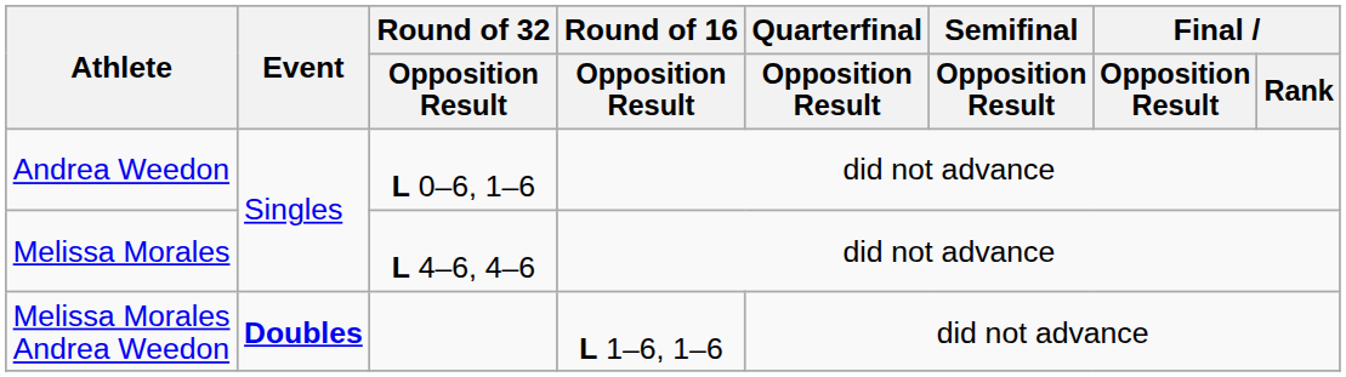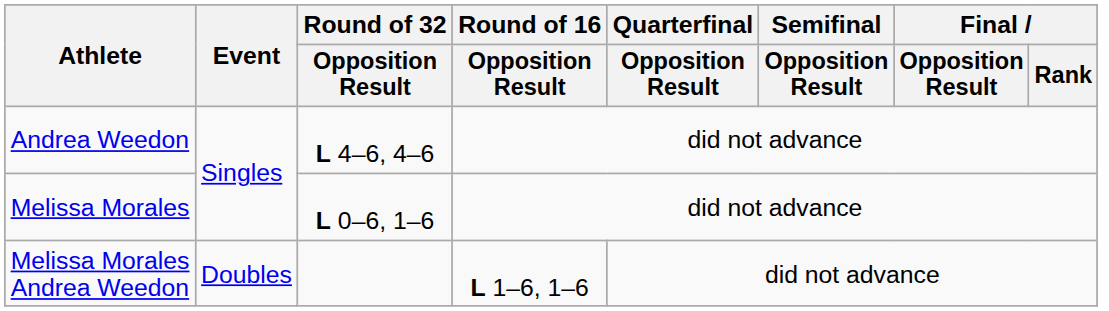Andrea Weedon | Round of 32 / Opposition Result: L 0–6, 1–6 -> L 4–6, 4–6
Melissa Morales | Round of 32 / Opposition Result: L 4–6, 4–6 -> L 0–6, 1–6
Melissa Morales Andrea Weedon | Event: bold -> normal
